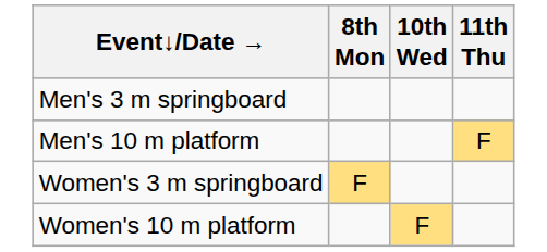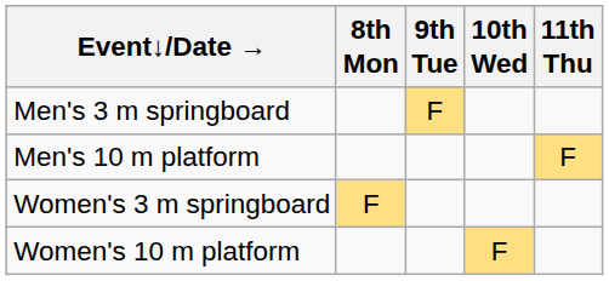+ column: 9th Tue | F
